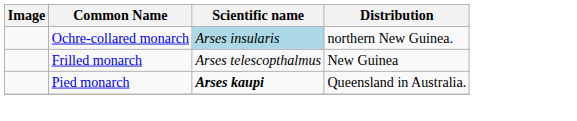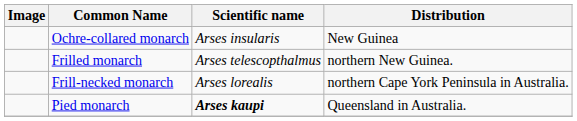Ochre-collared monarch | Scientific name: lightblue background -> no background
Ochre-collared monarch | Distribution: northern New Guinea. -> New Guinea
Frilled monarch | Distribution: New Guinea -> northern New Guinea.
+ row: Frill-necked monarch | Arses lorealis | northern Cape York Peninsula in Australia.
